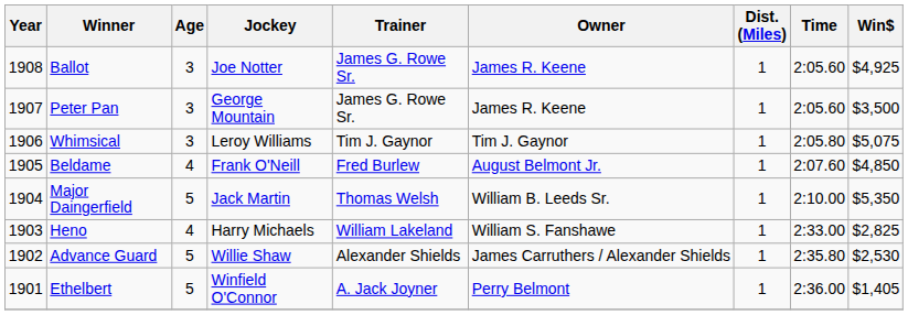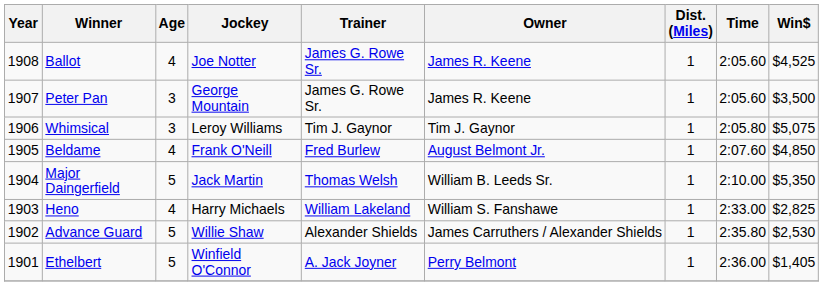Ballot | Age: 3 -> 4
Ballot | Win$: $4,925 -> $4,525
